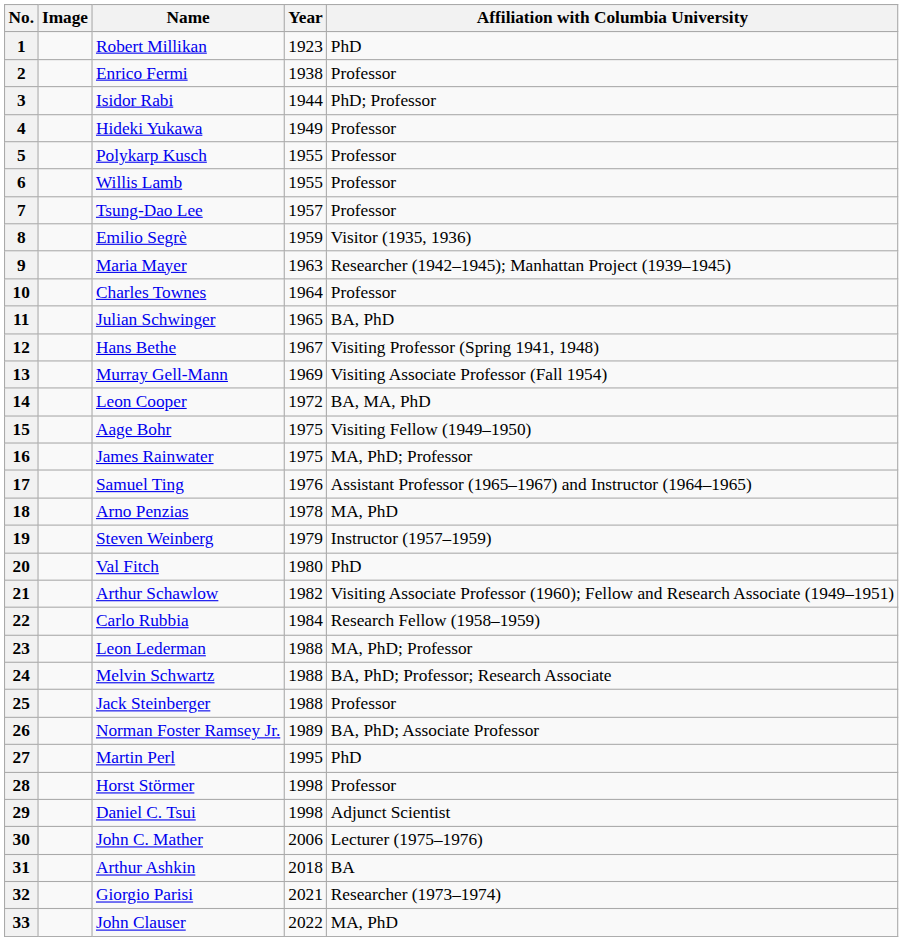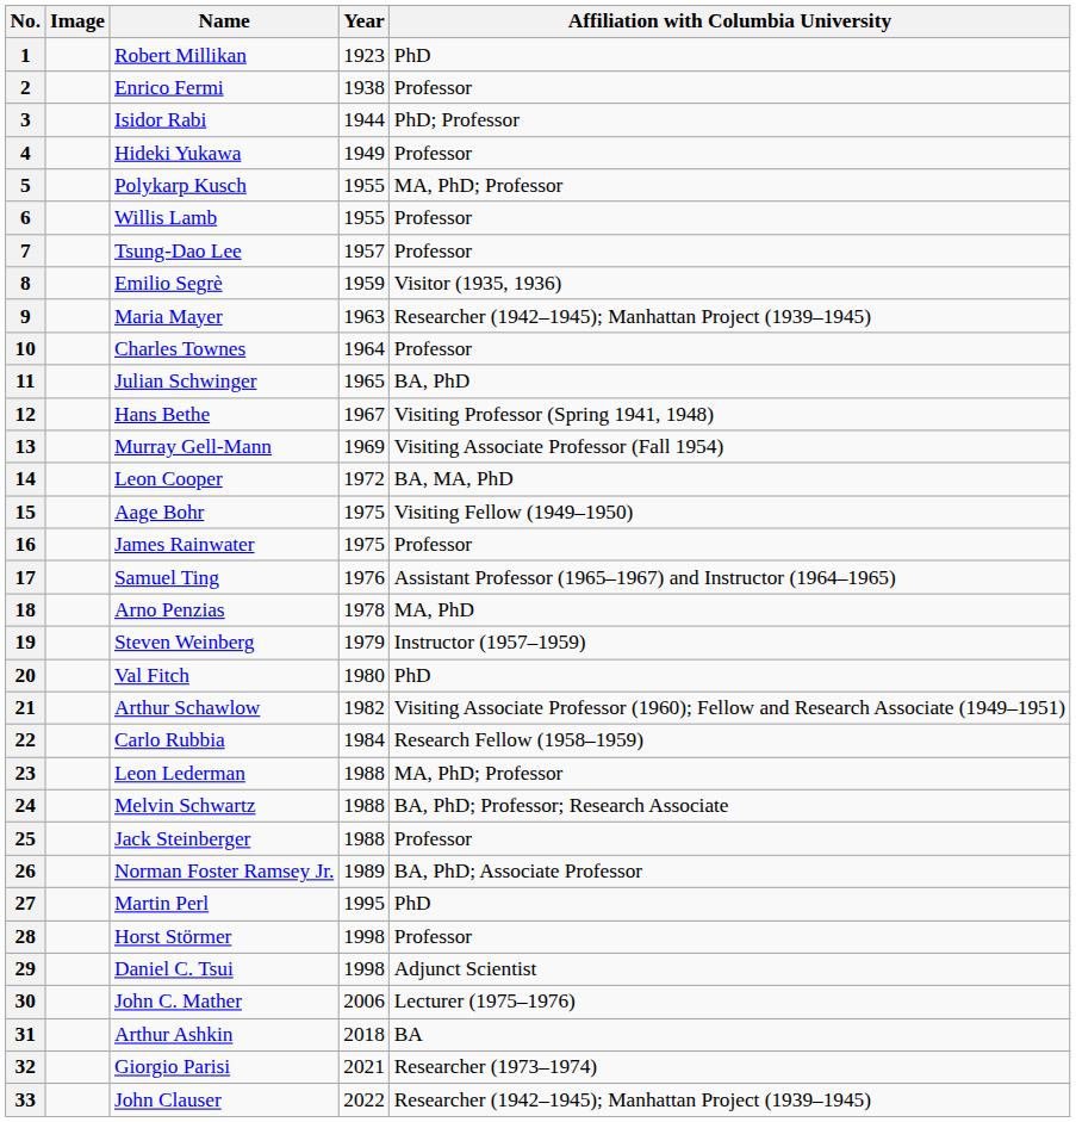5 | Affiliation with Columbia University: Professor -> MA, PhD; Professor
16 | Affiliation with Columbia University: MA, PhD; Professor -> Professor
33 | Affiliation with Columbia University: MA, PhD -> Researcher (1942–1945); Manhattan Project (1939–1945)
